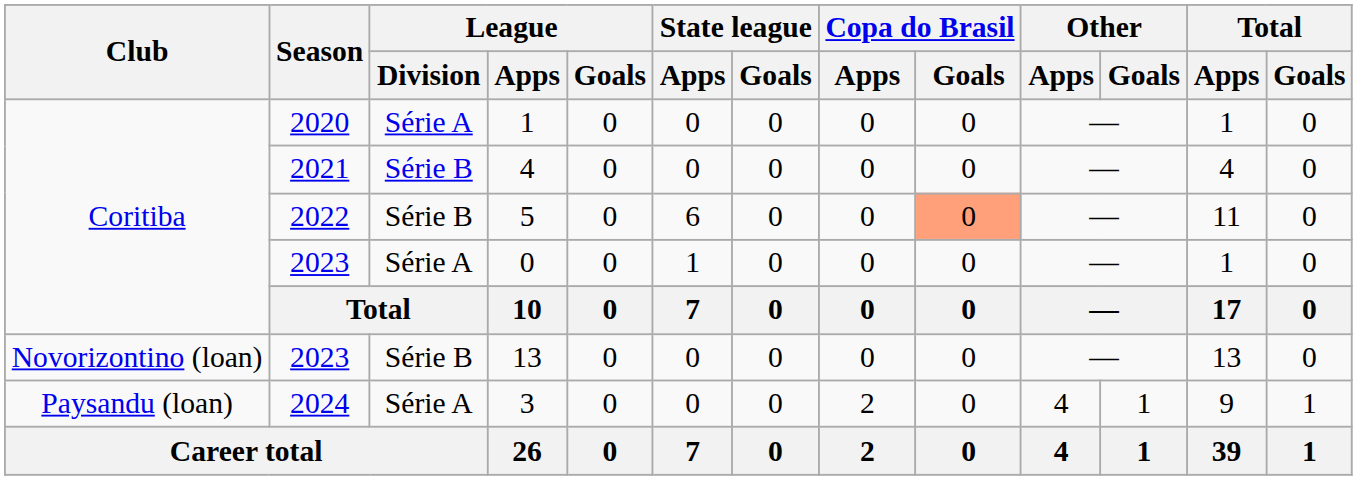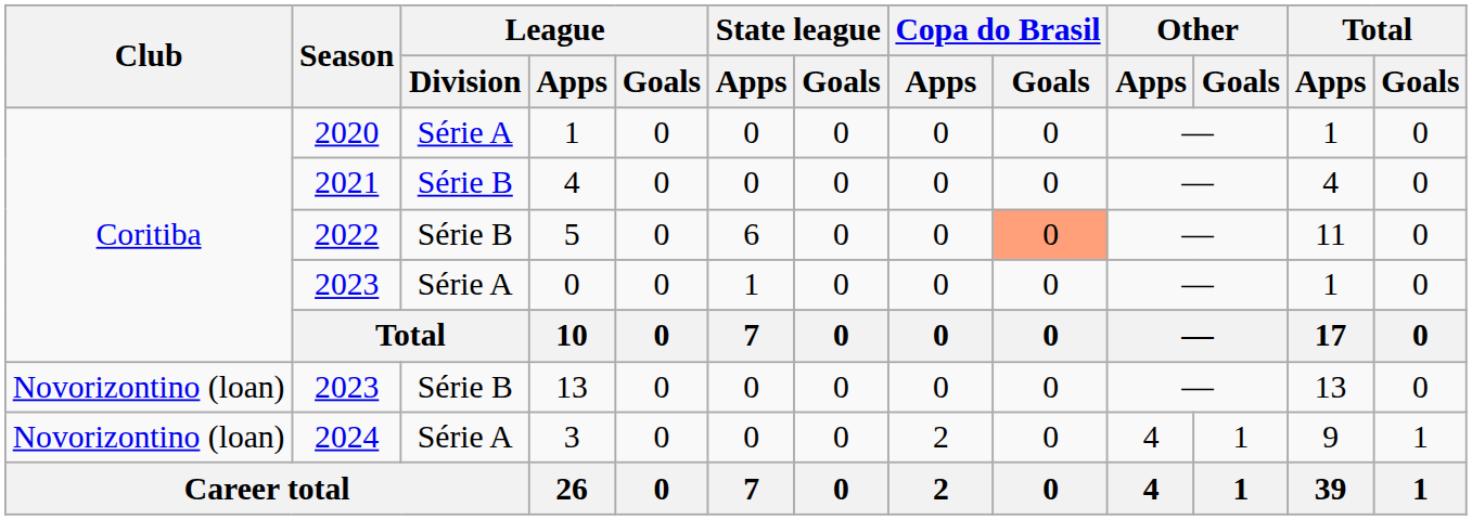3 | Club: Paysandu (loan) -> Novorizontino (loan)
